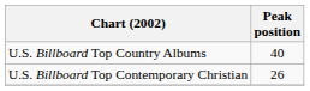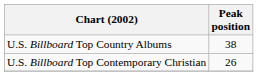U.S. Billboard Top Country Albums | Peak position: 40 -> 38
